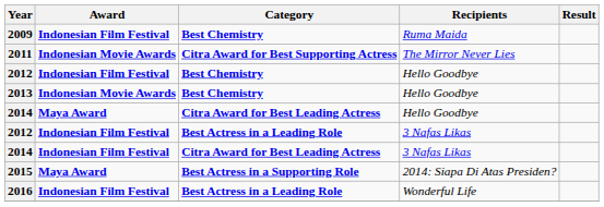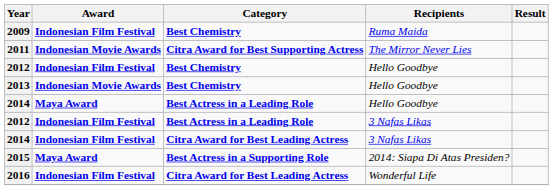2014 / Hello Goodbye | Category: Citra Award for Best Leading Actress -> Best Actress in a Leading Role
2016 | Category: Best Actress in a Leading Role -> Citra Award for Best Leading Actress
